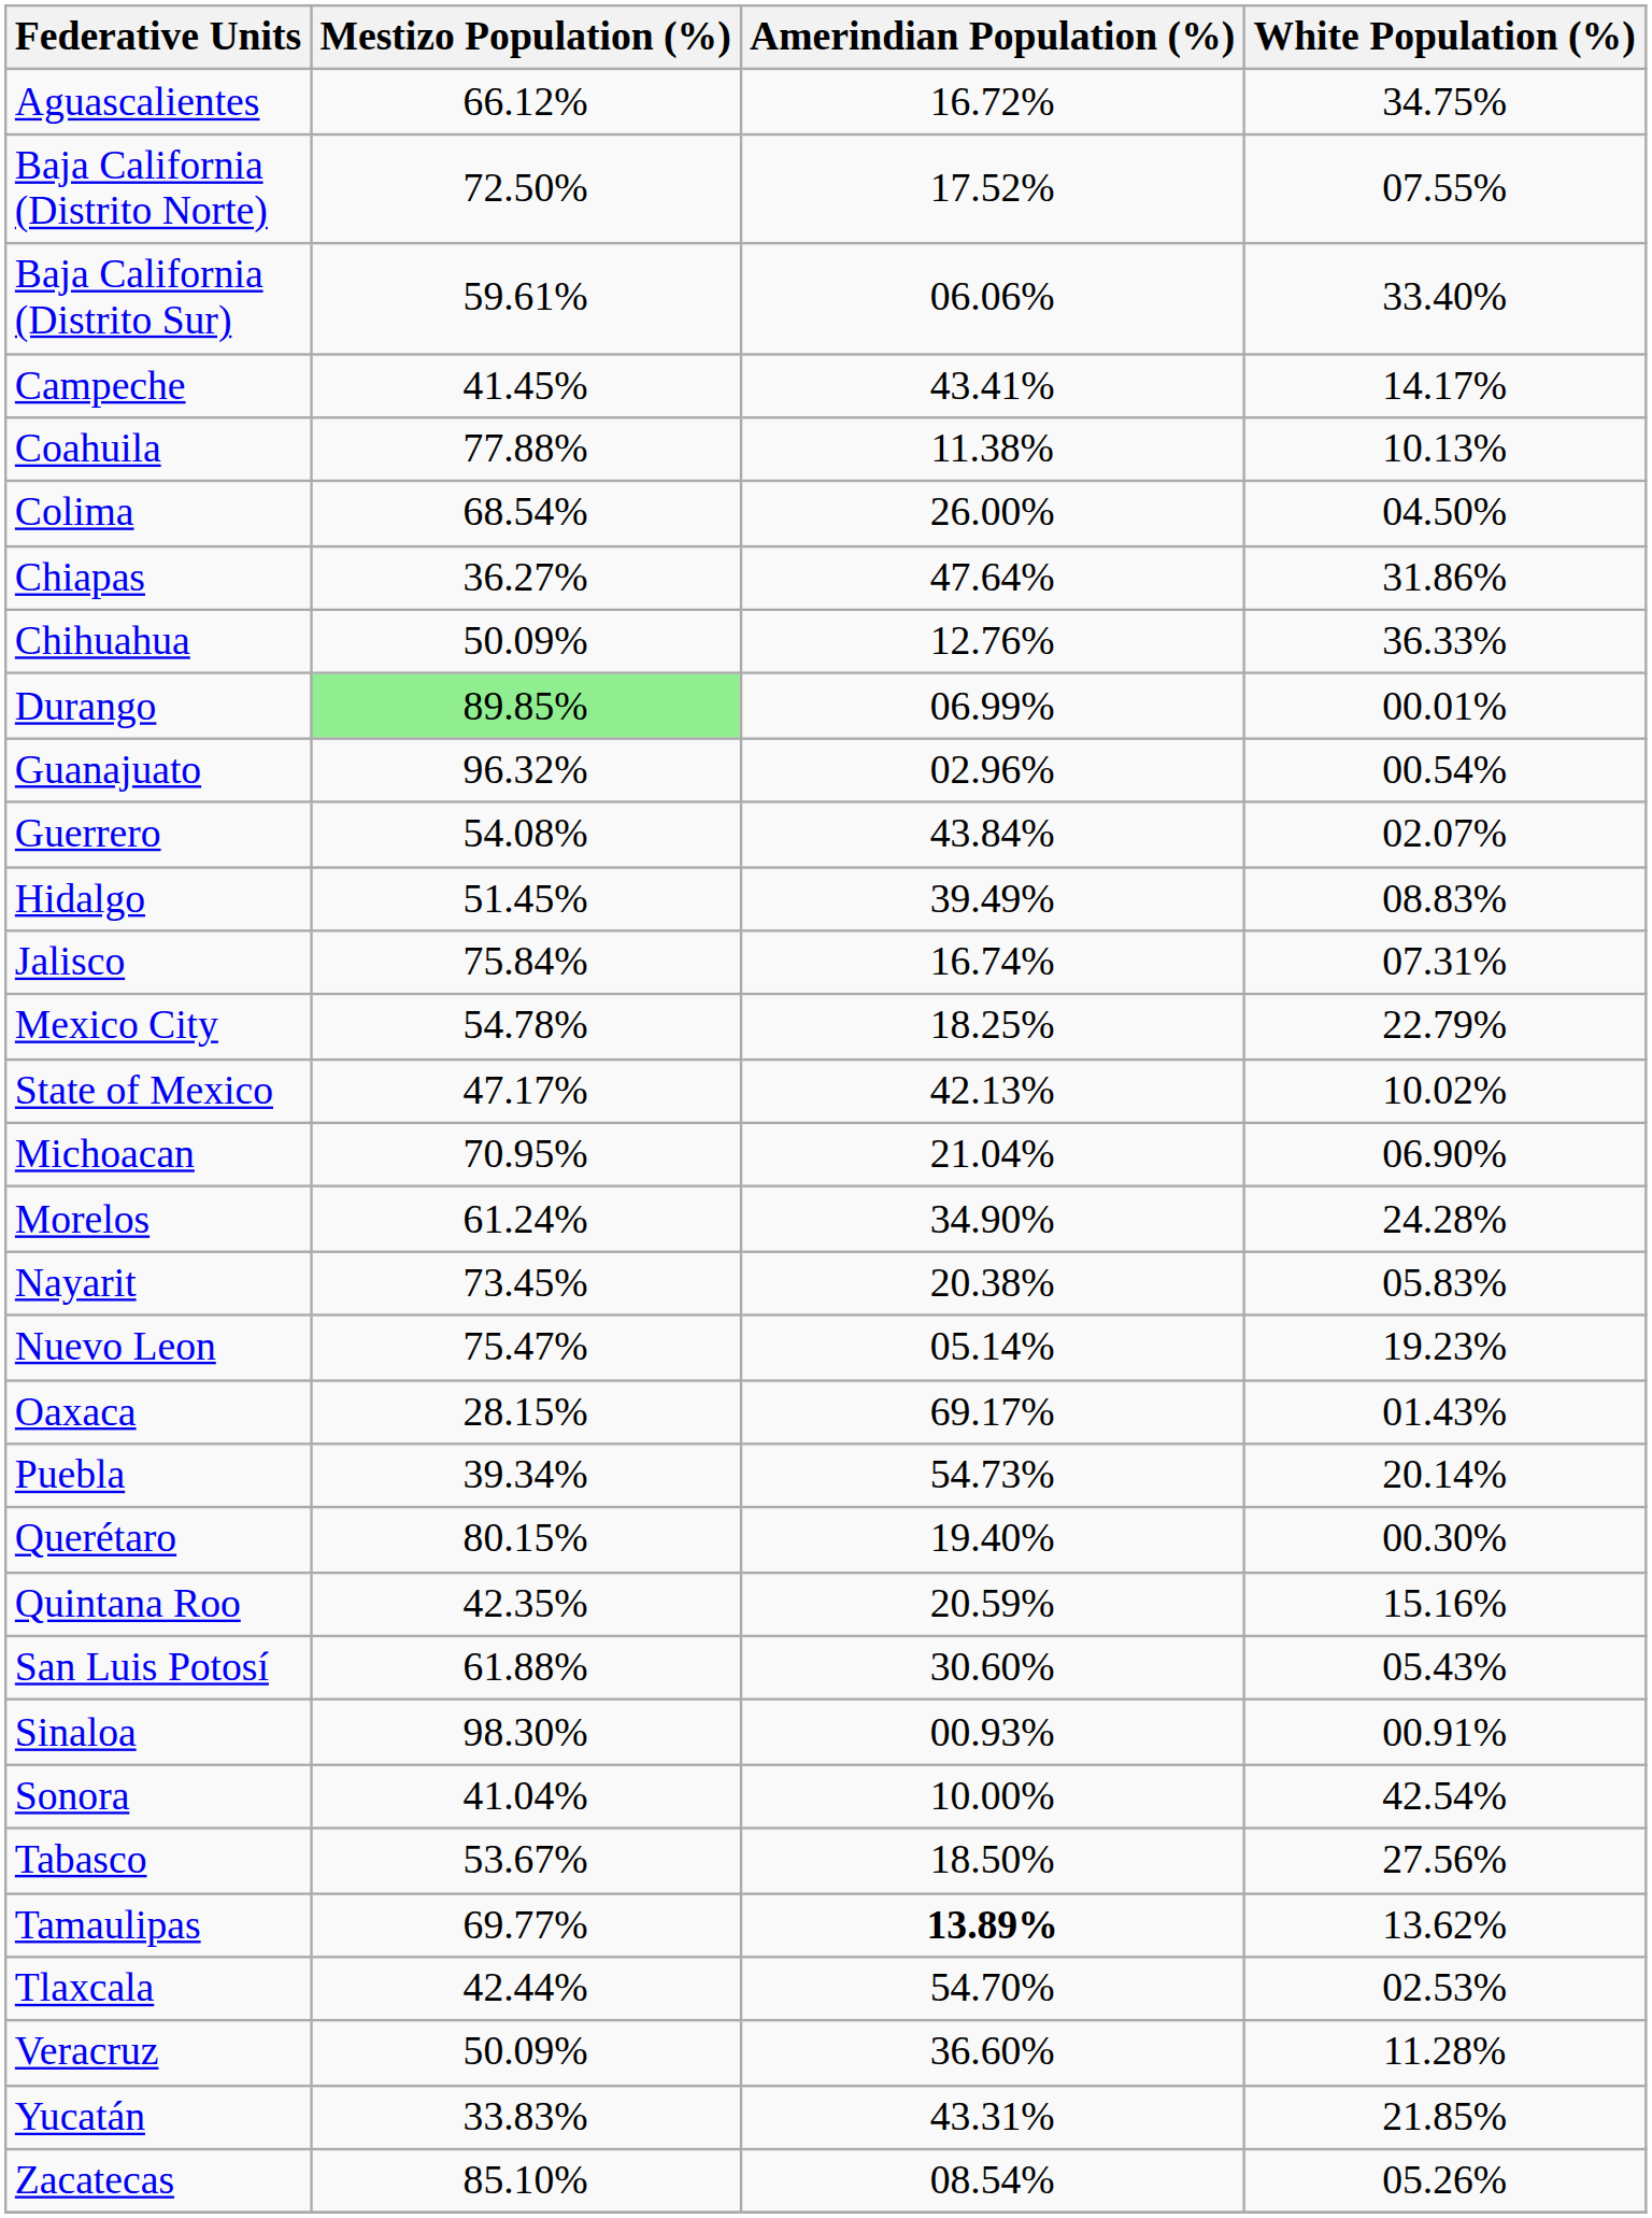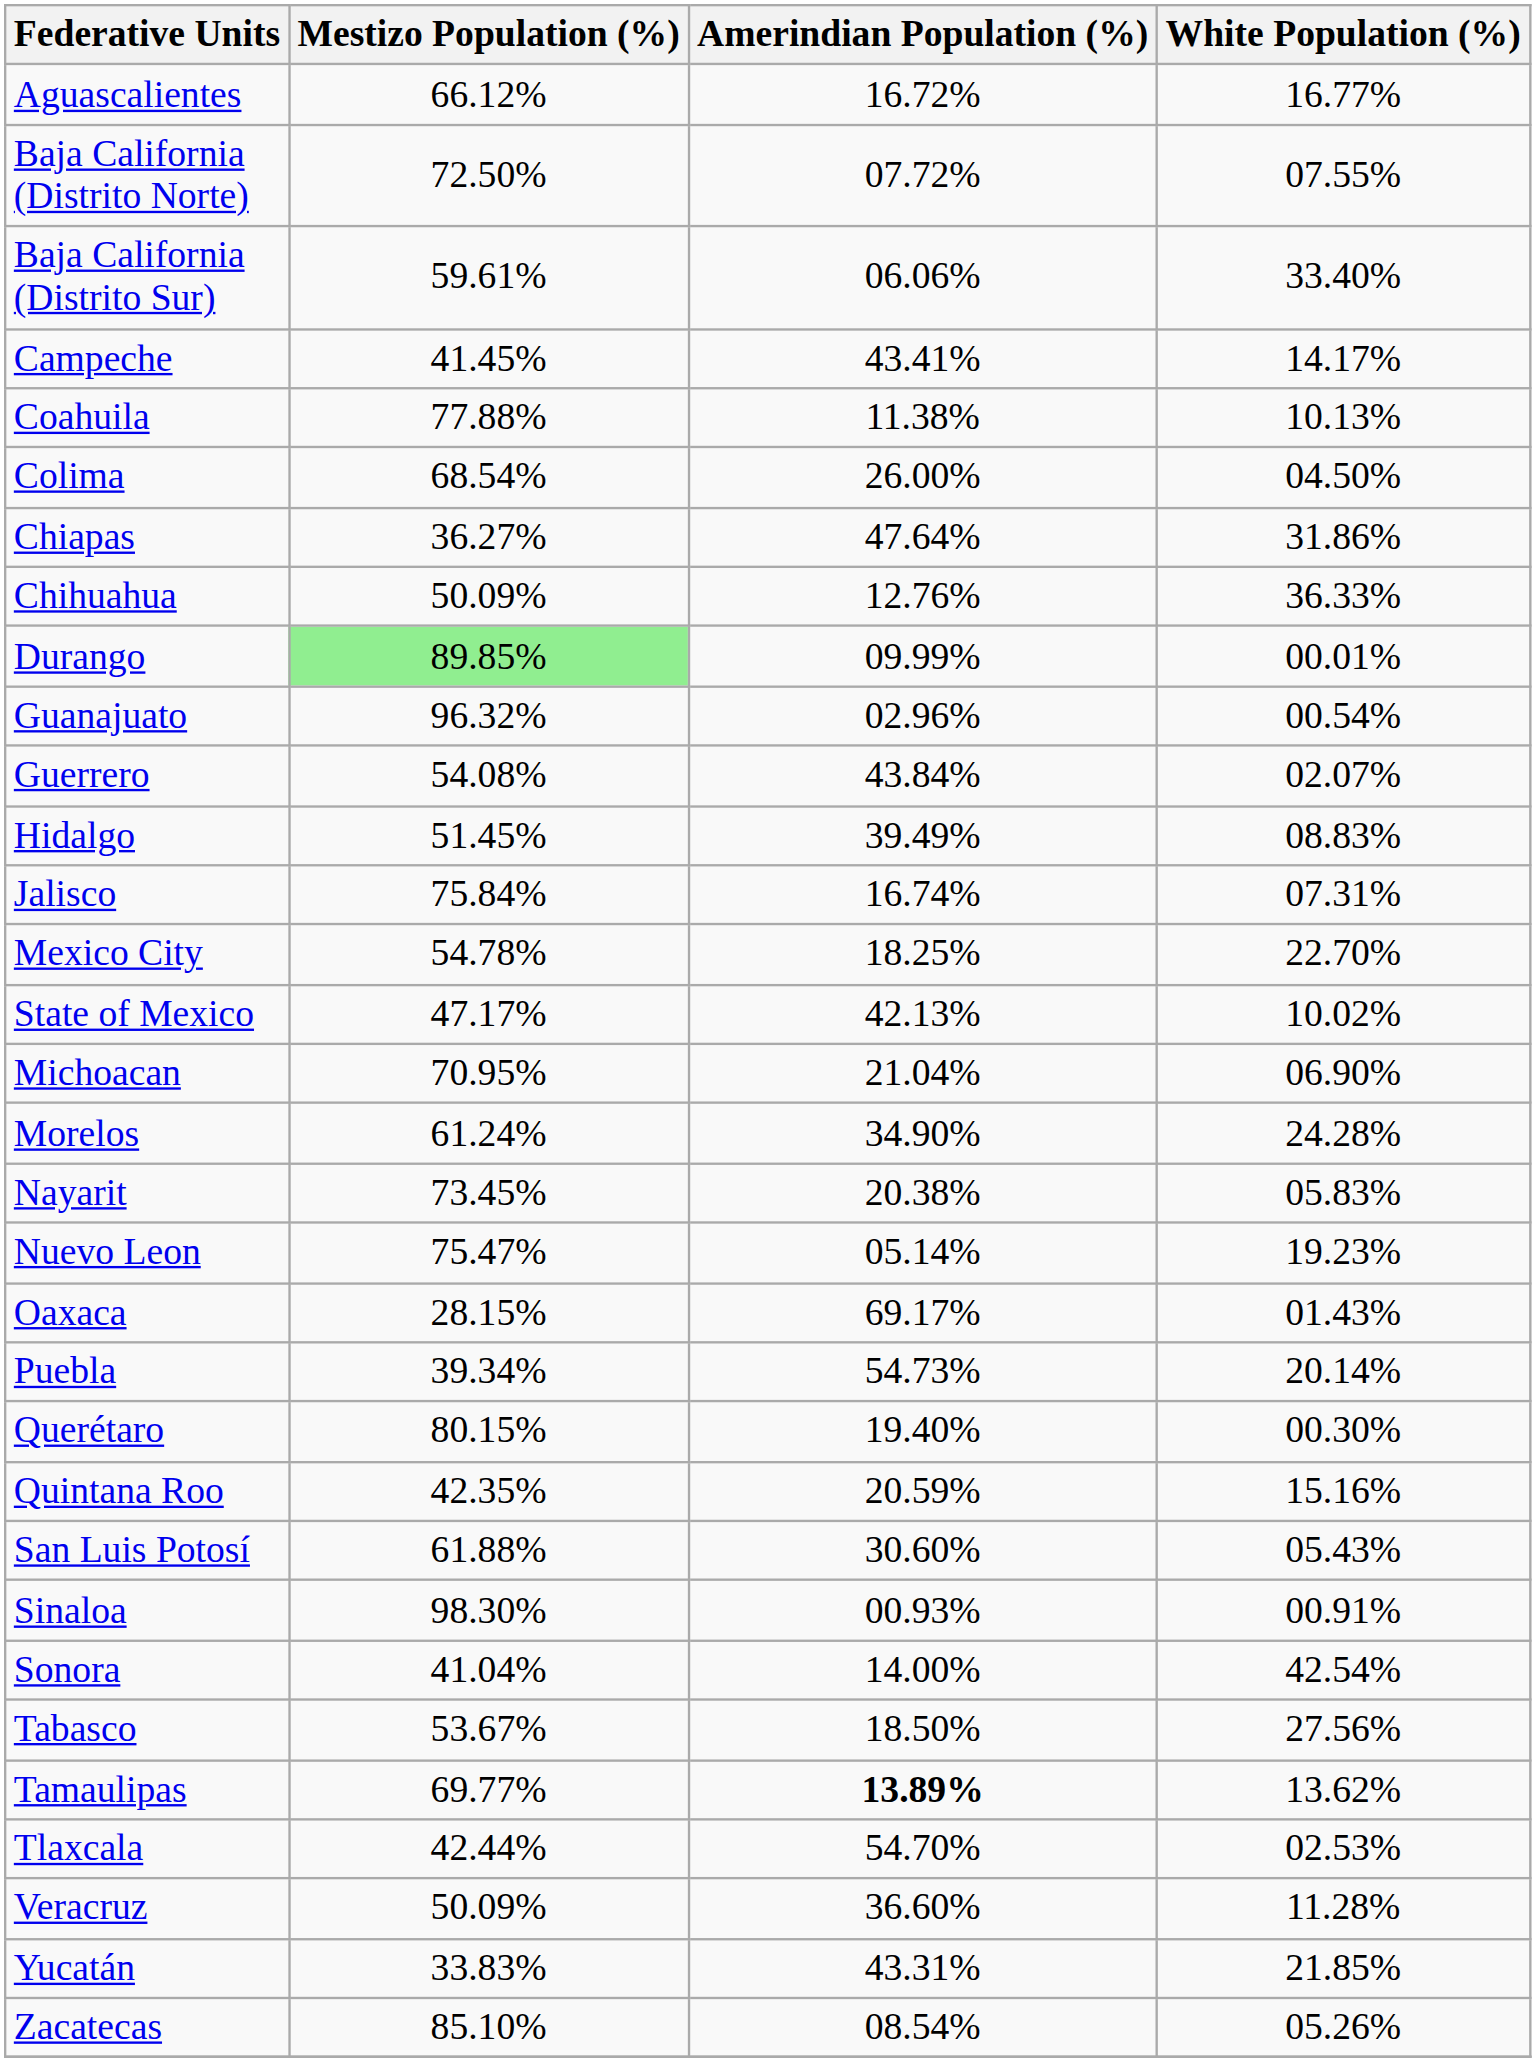Aguascalientes | White Population (%): 34.75% -> 16.77%
Baja California (Distrito Norte) | Amerindian Population (%): 17.52% -> 07.72%
Durango | Amerindian Population (%): 06.99% -> 09.99%
Mexico City | White Population (%): 22.79% -> 22.70%
Sonora | Amerindian Population (%): 10.00% -> 14.00%
